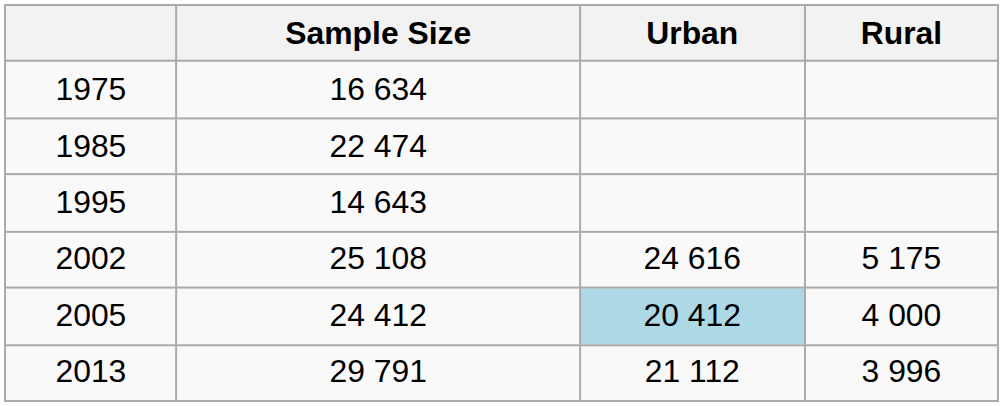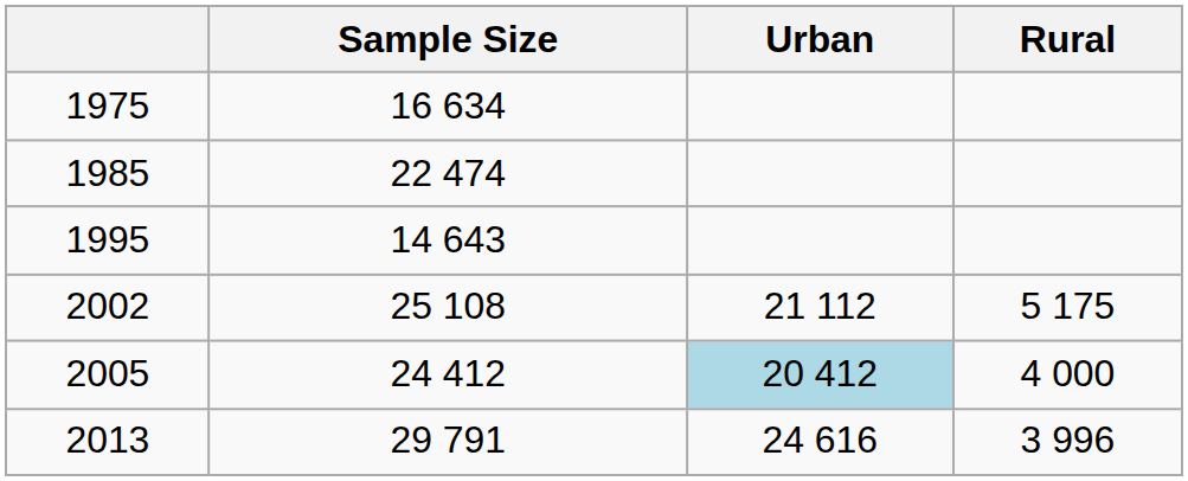2002 | Urban: 24 616 -> 21 112
2013 | Urban: 21 112 -> 24 616
